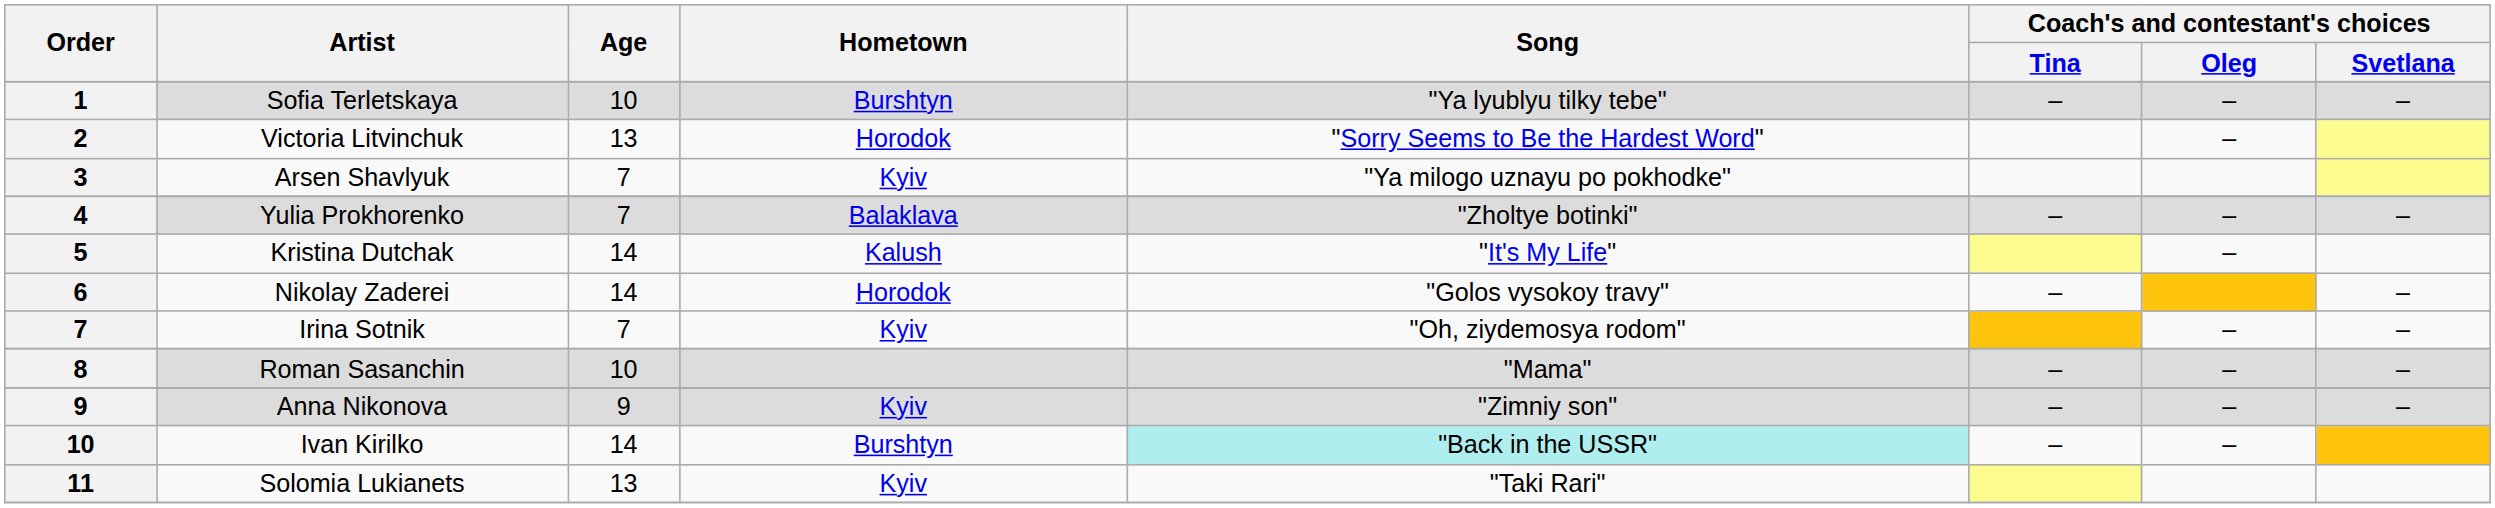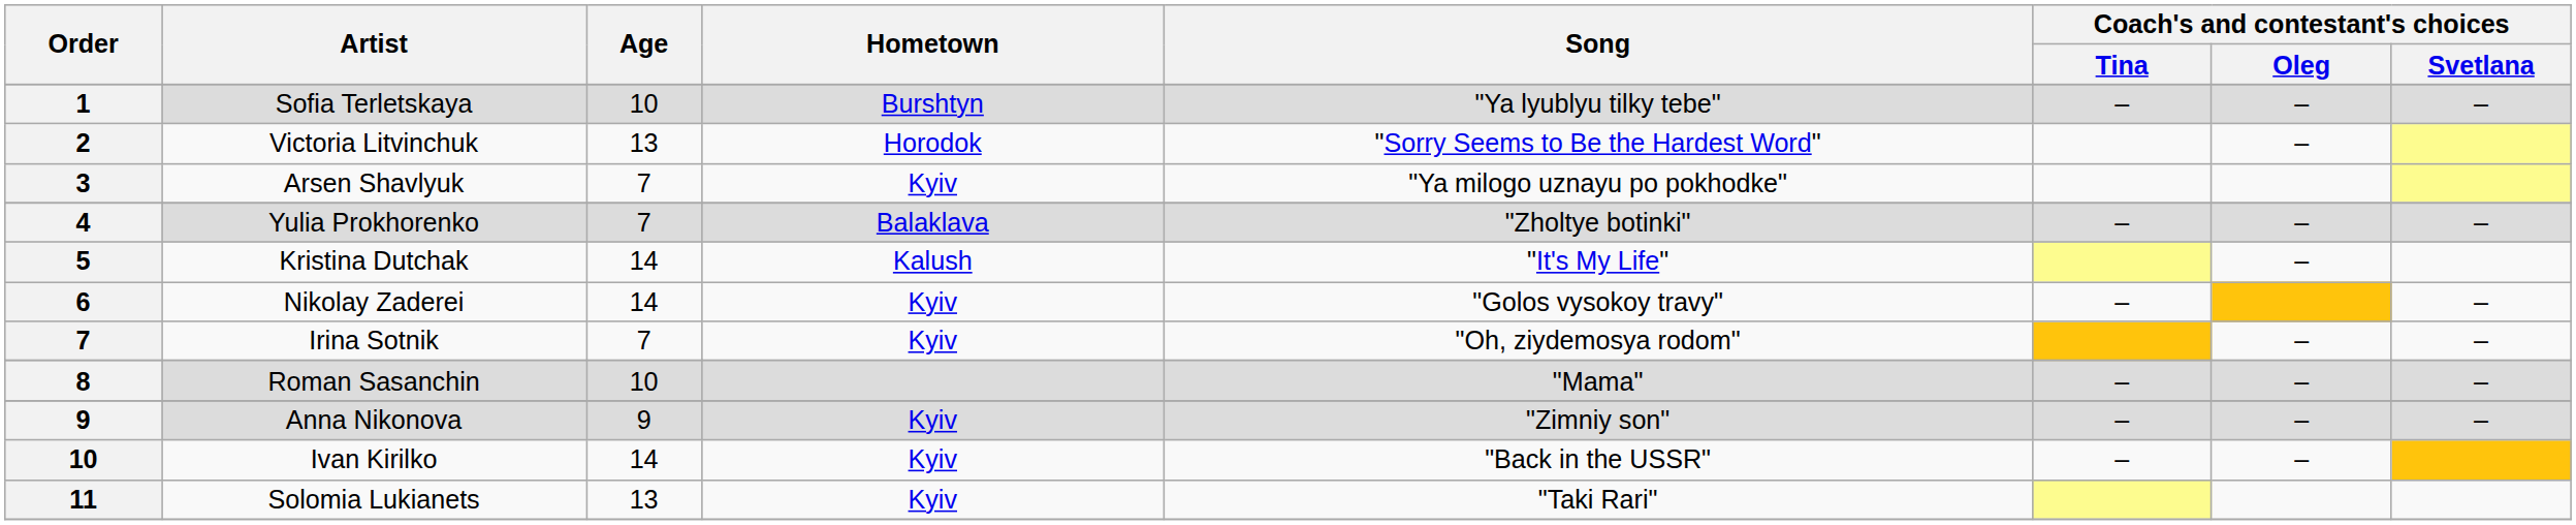Nikolay Zaderei | Hometown: Horodok -> Kyiv
Ivan Kirilko | Hometown: Burshtyn -> Kyiv
Ivan Kirilko | Song: paleturquoise background -> no background
